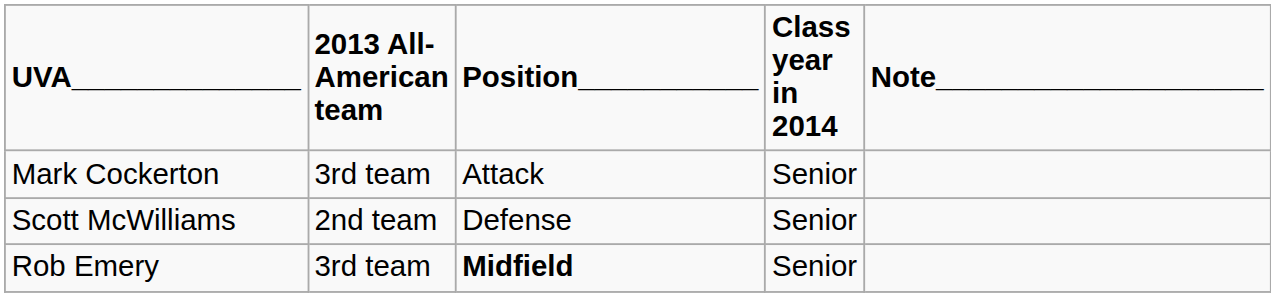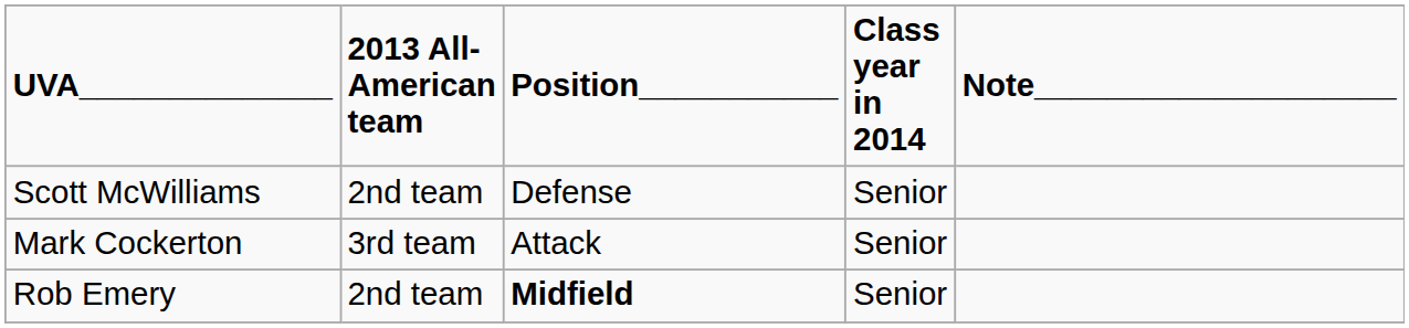rows swapped: Scott McWilliams <-> Mark Cockerton
Rob Emery | 2013 All-American team: 3rd team -> 2nd team
